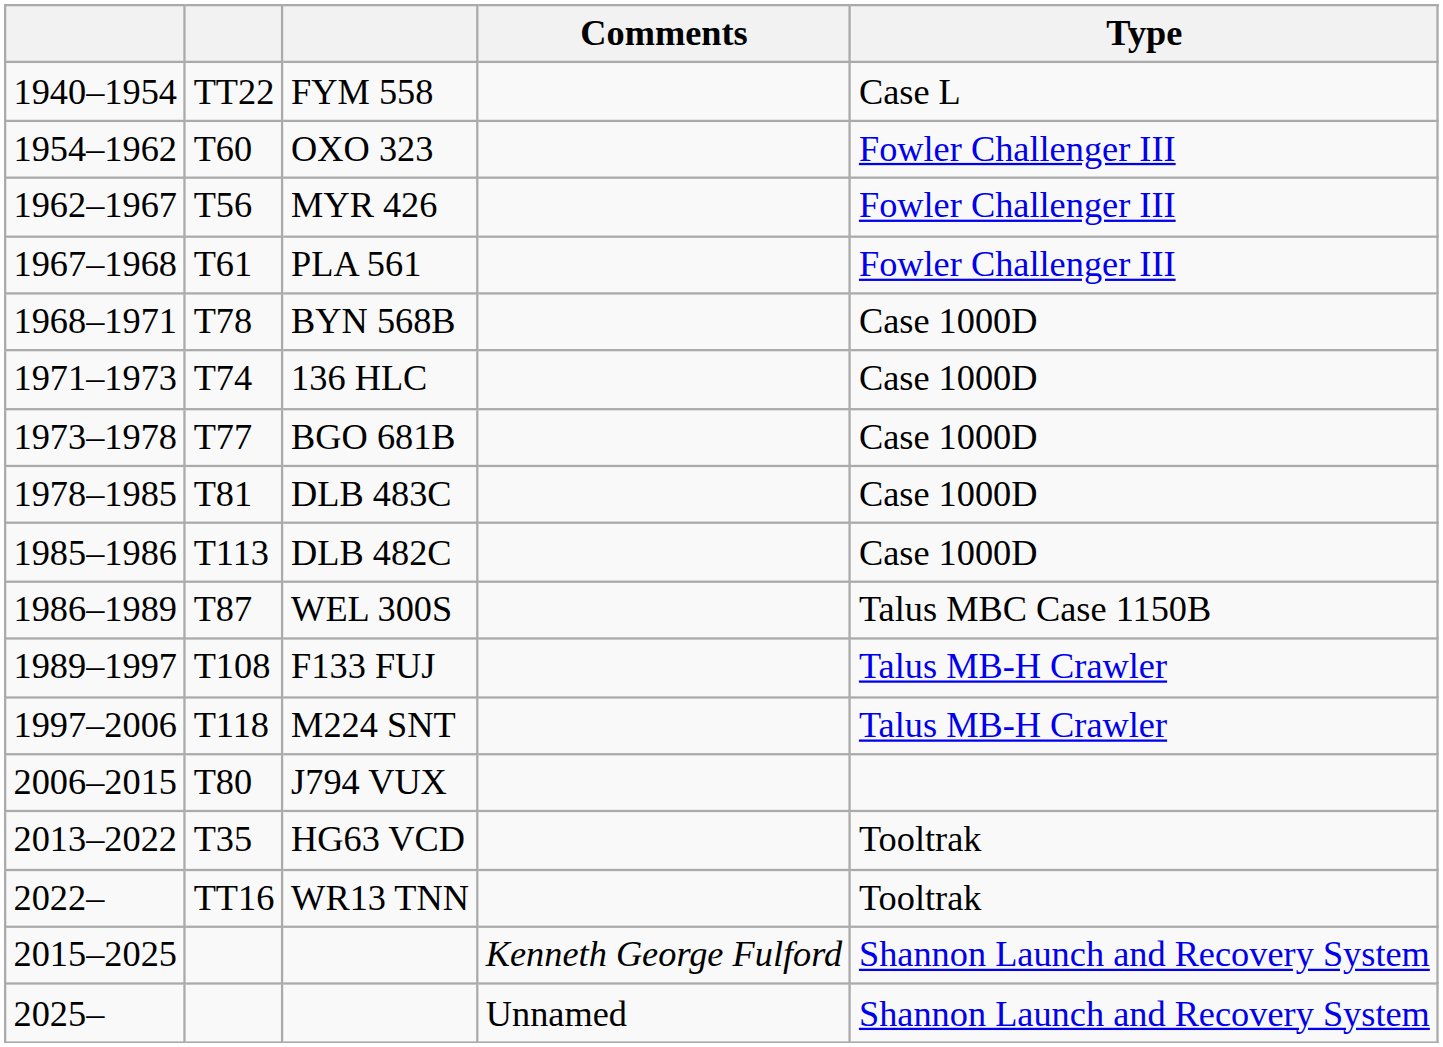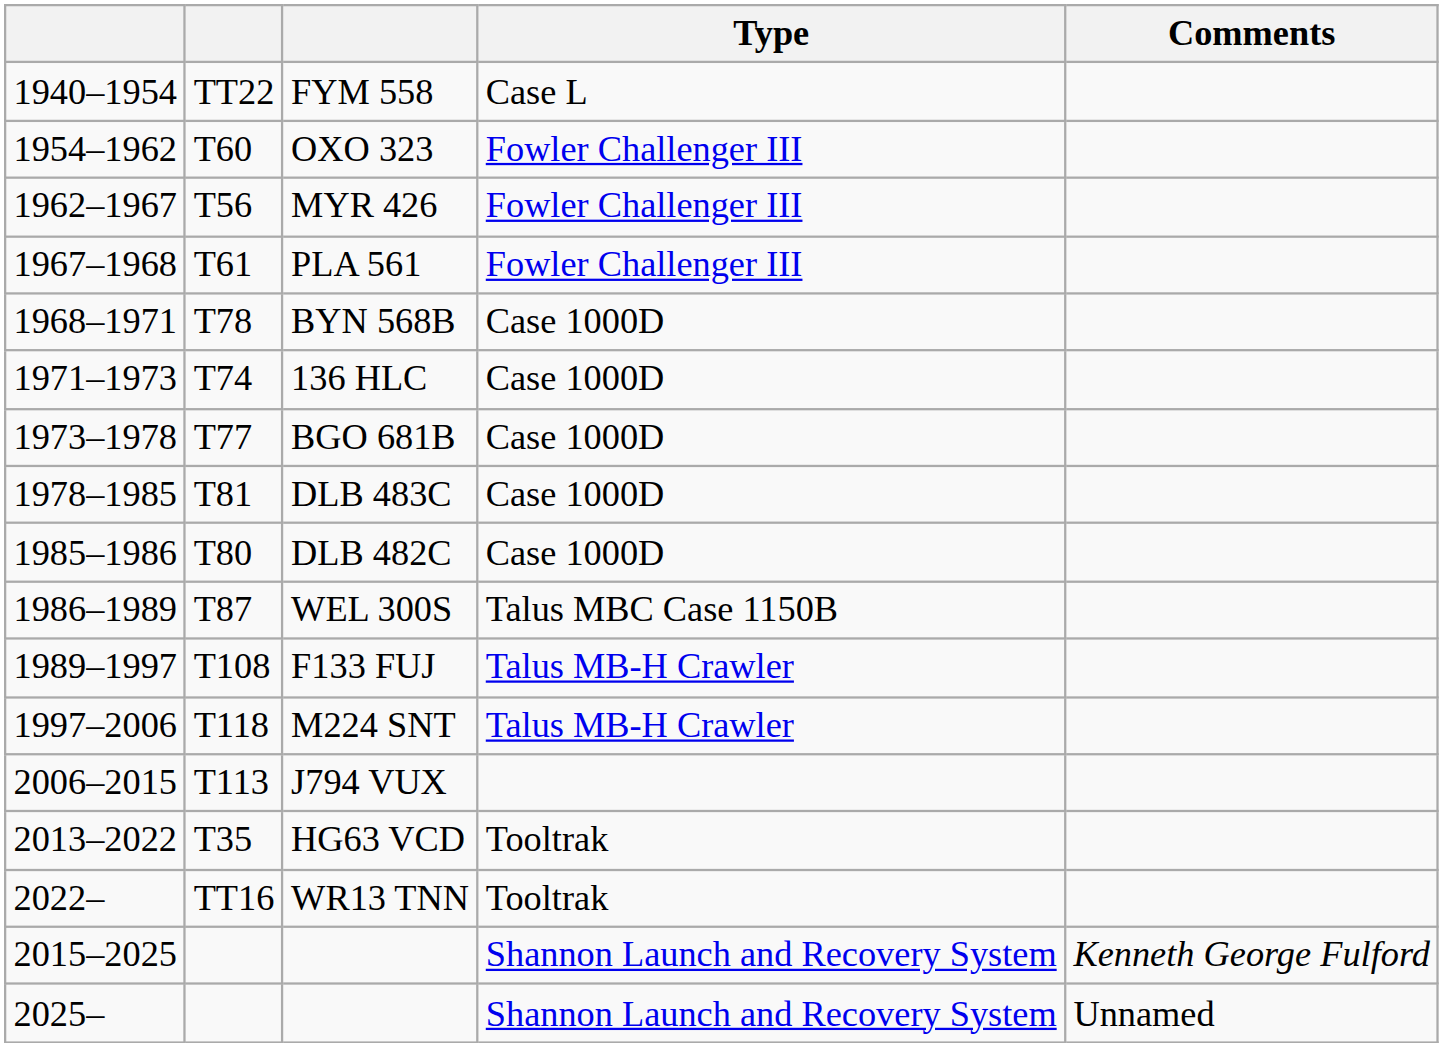columns swapped: Type <-> Comments
DLB 482C | column 2: T113 -> T80
J794 VUX | column 2: T80 -> T113
